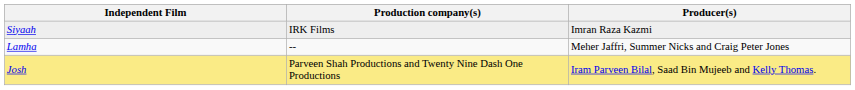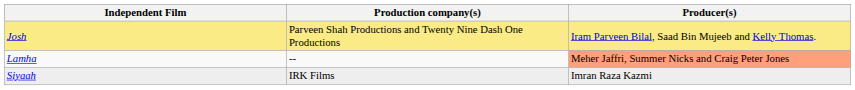rows swapped: Josh <-> Siyaah
Lamha | Producer(s): no background -> lightsalmon background
